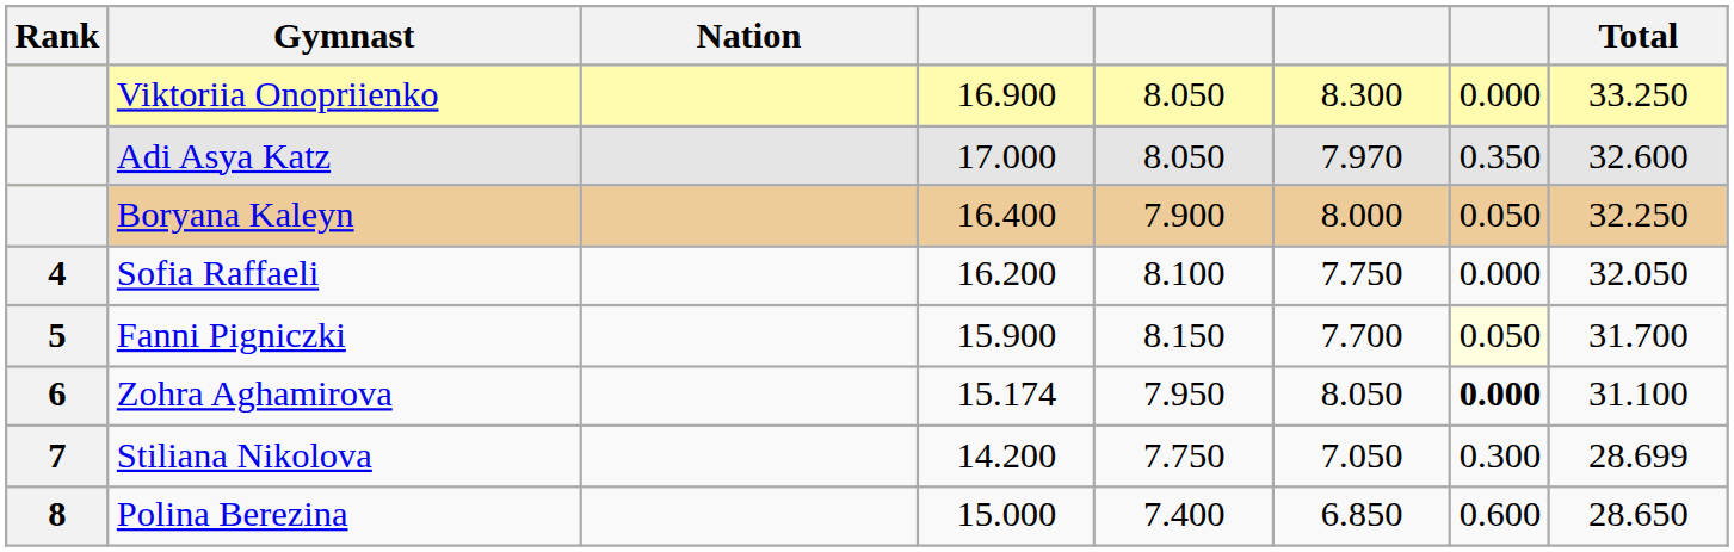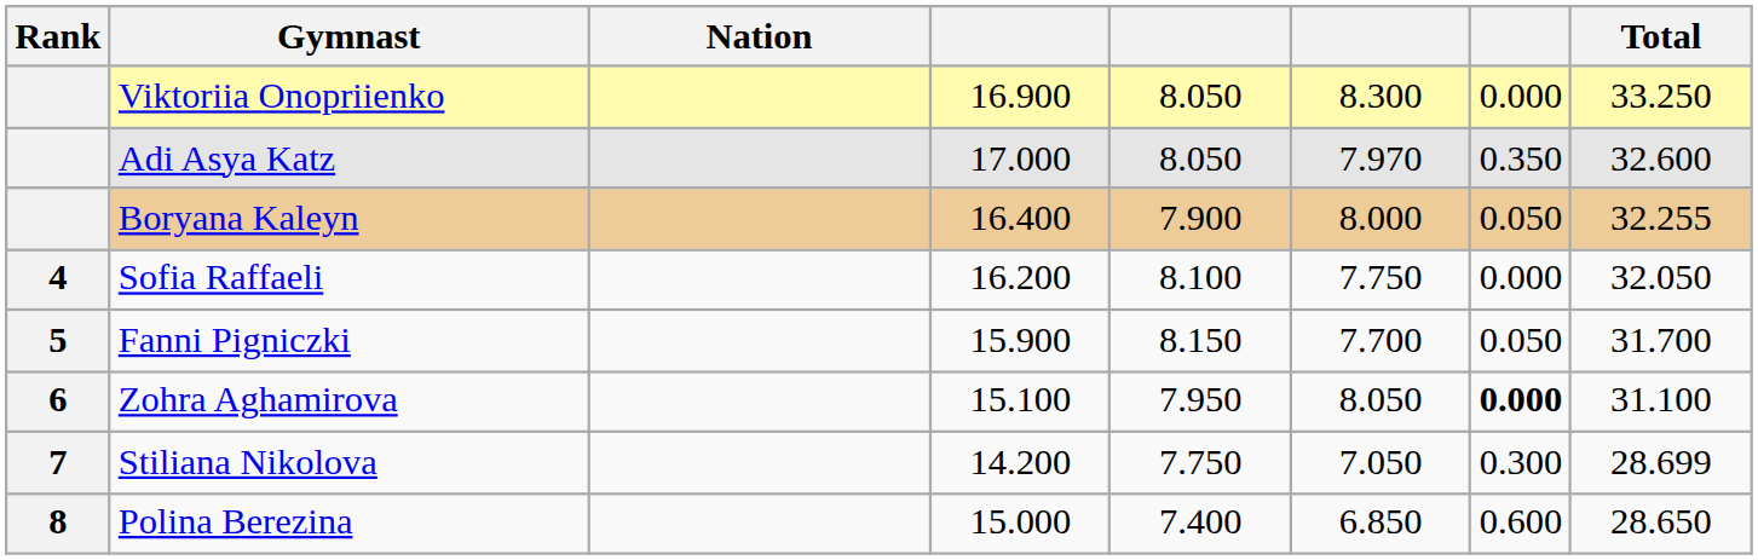Boryana Kaleyn | Total: 32.250 -> 32.255
Fanni Pigniczki | column 7: lightyellow background -> no background
Zohra Aghamirova | column 4: 15.174 -> 15.100
